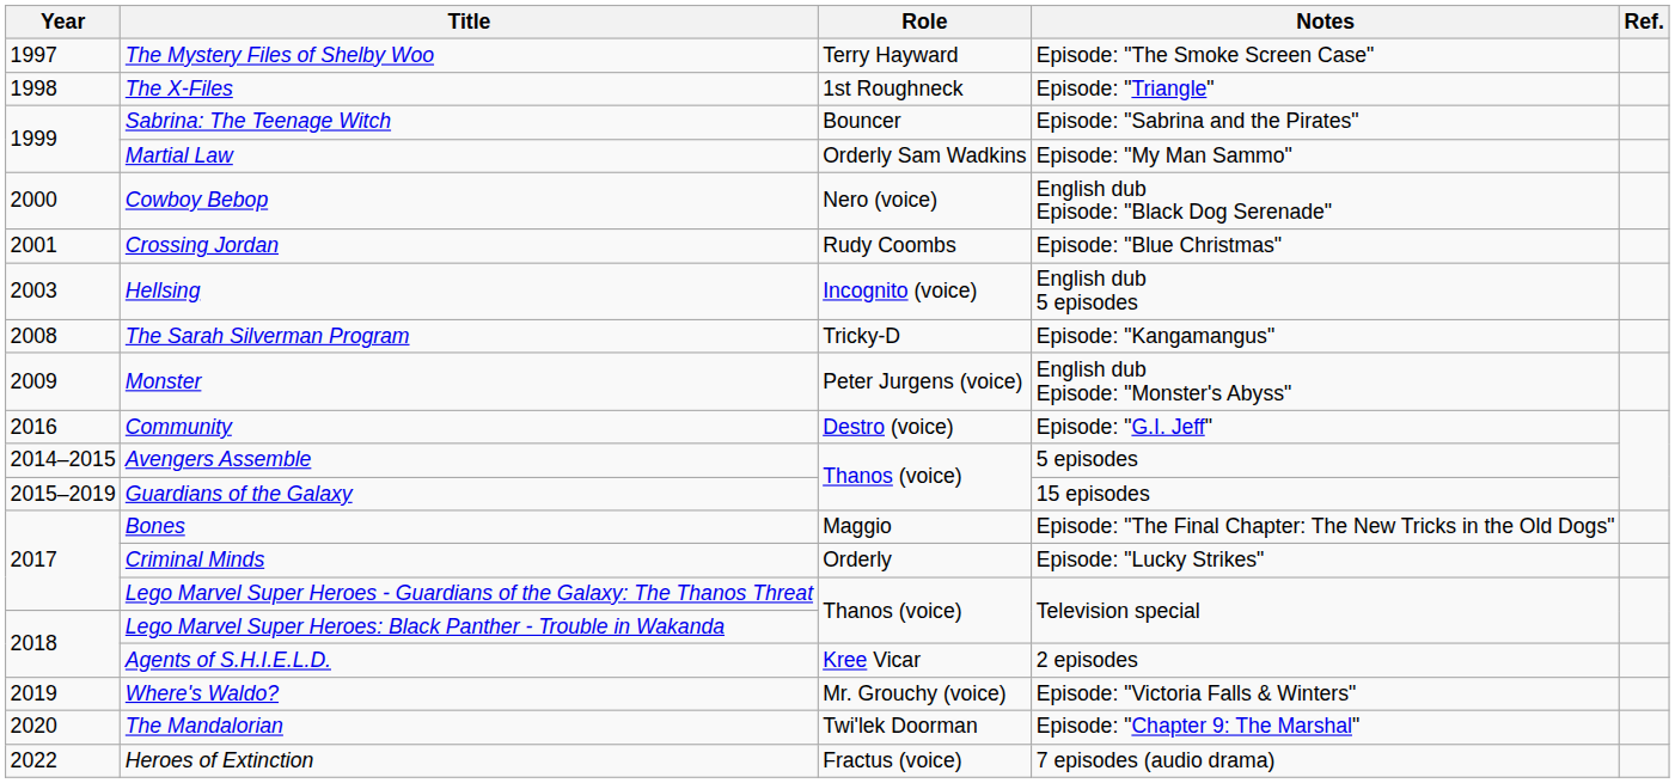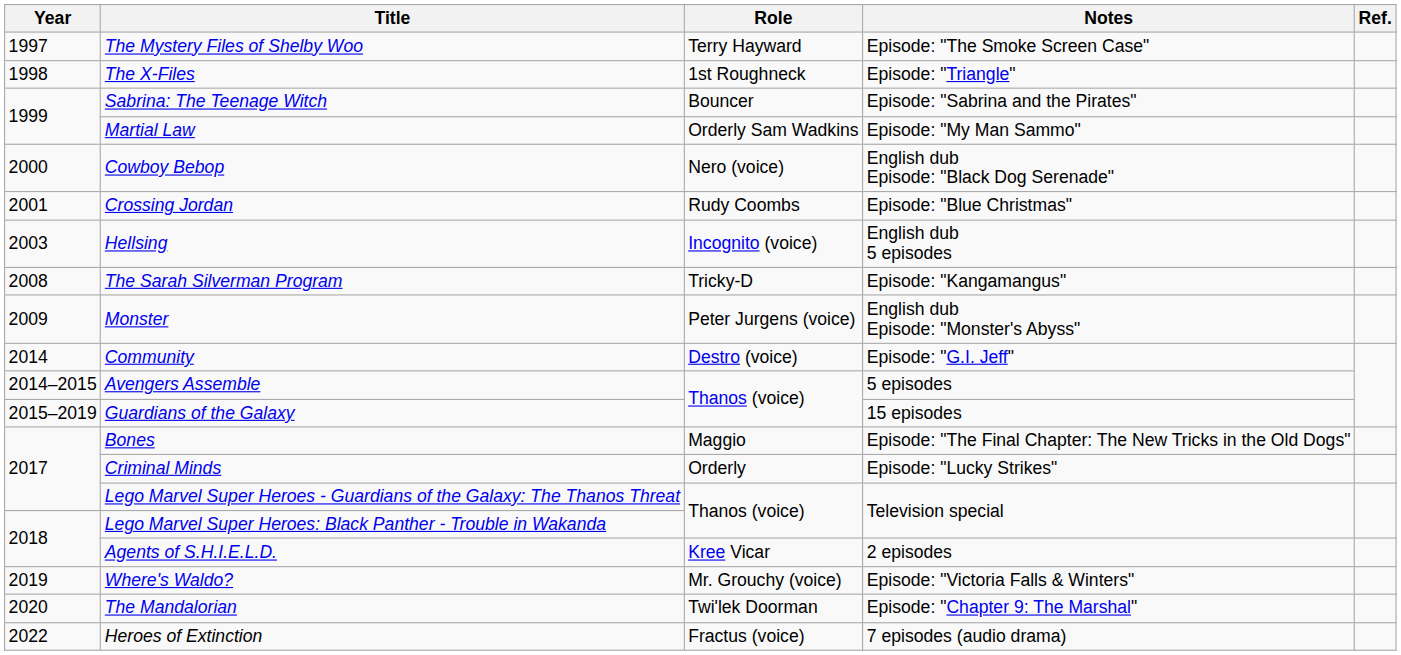Community | Year: 2016 -> 2014
